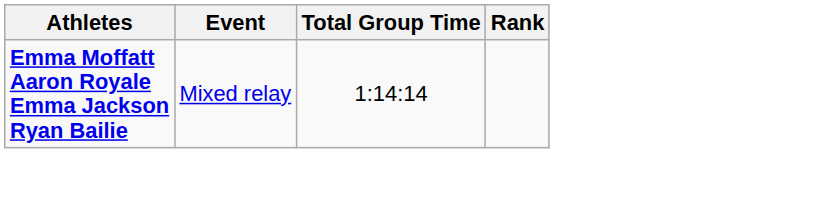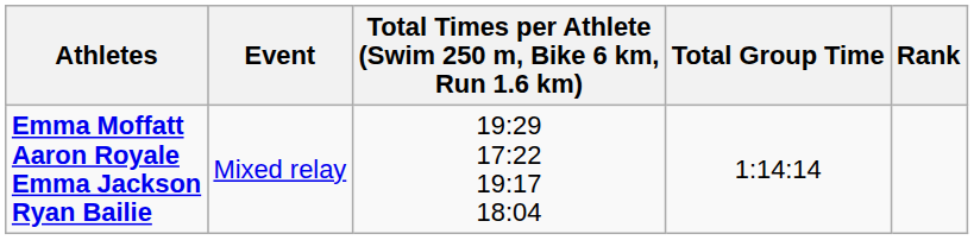+ column: Total Times per Athlete (Swim 250 m, Bike 6 km, Run 1.6 km) | 19:29 17:22 19:17 18:04
